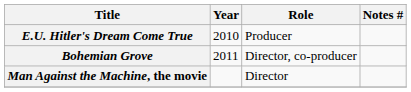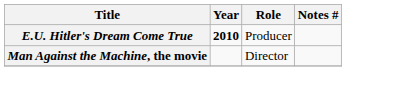E.U. Hitler's Dream Come True | Year: normal -> bold
- row: Bohemian Grove | 2011 | Director, co-producer
